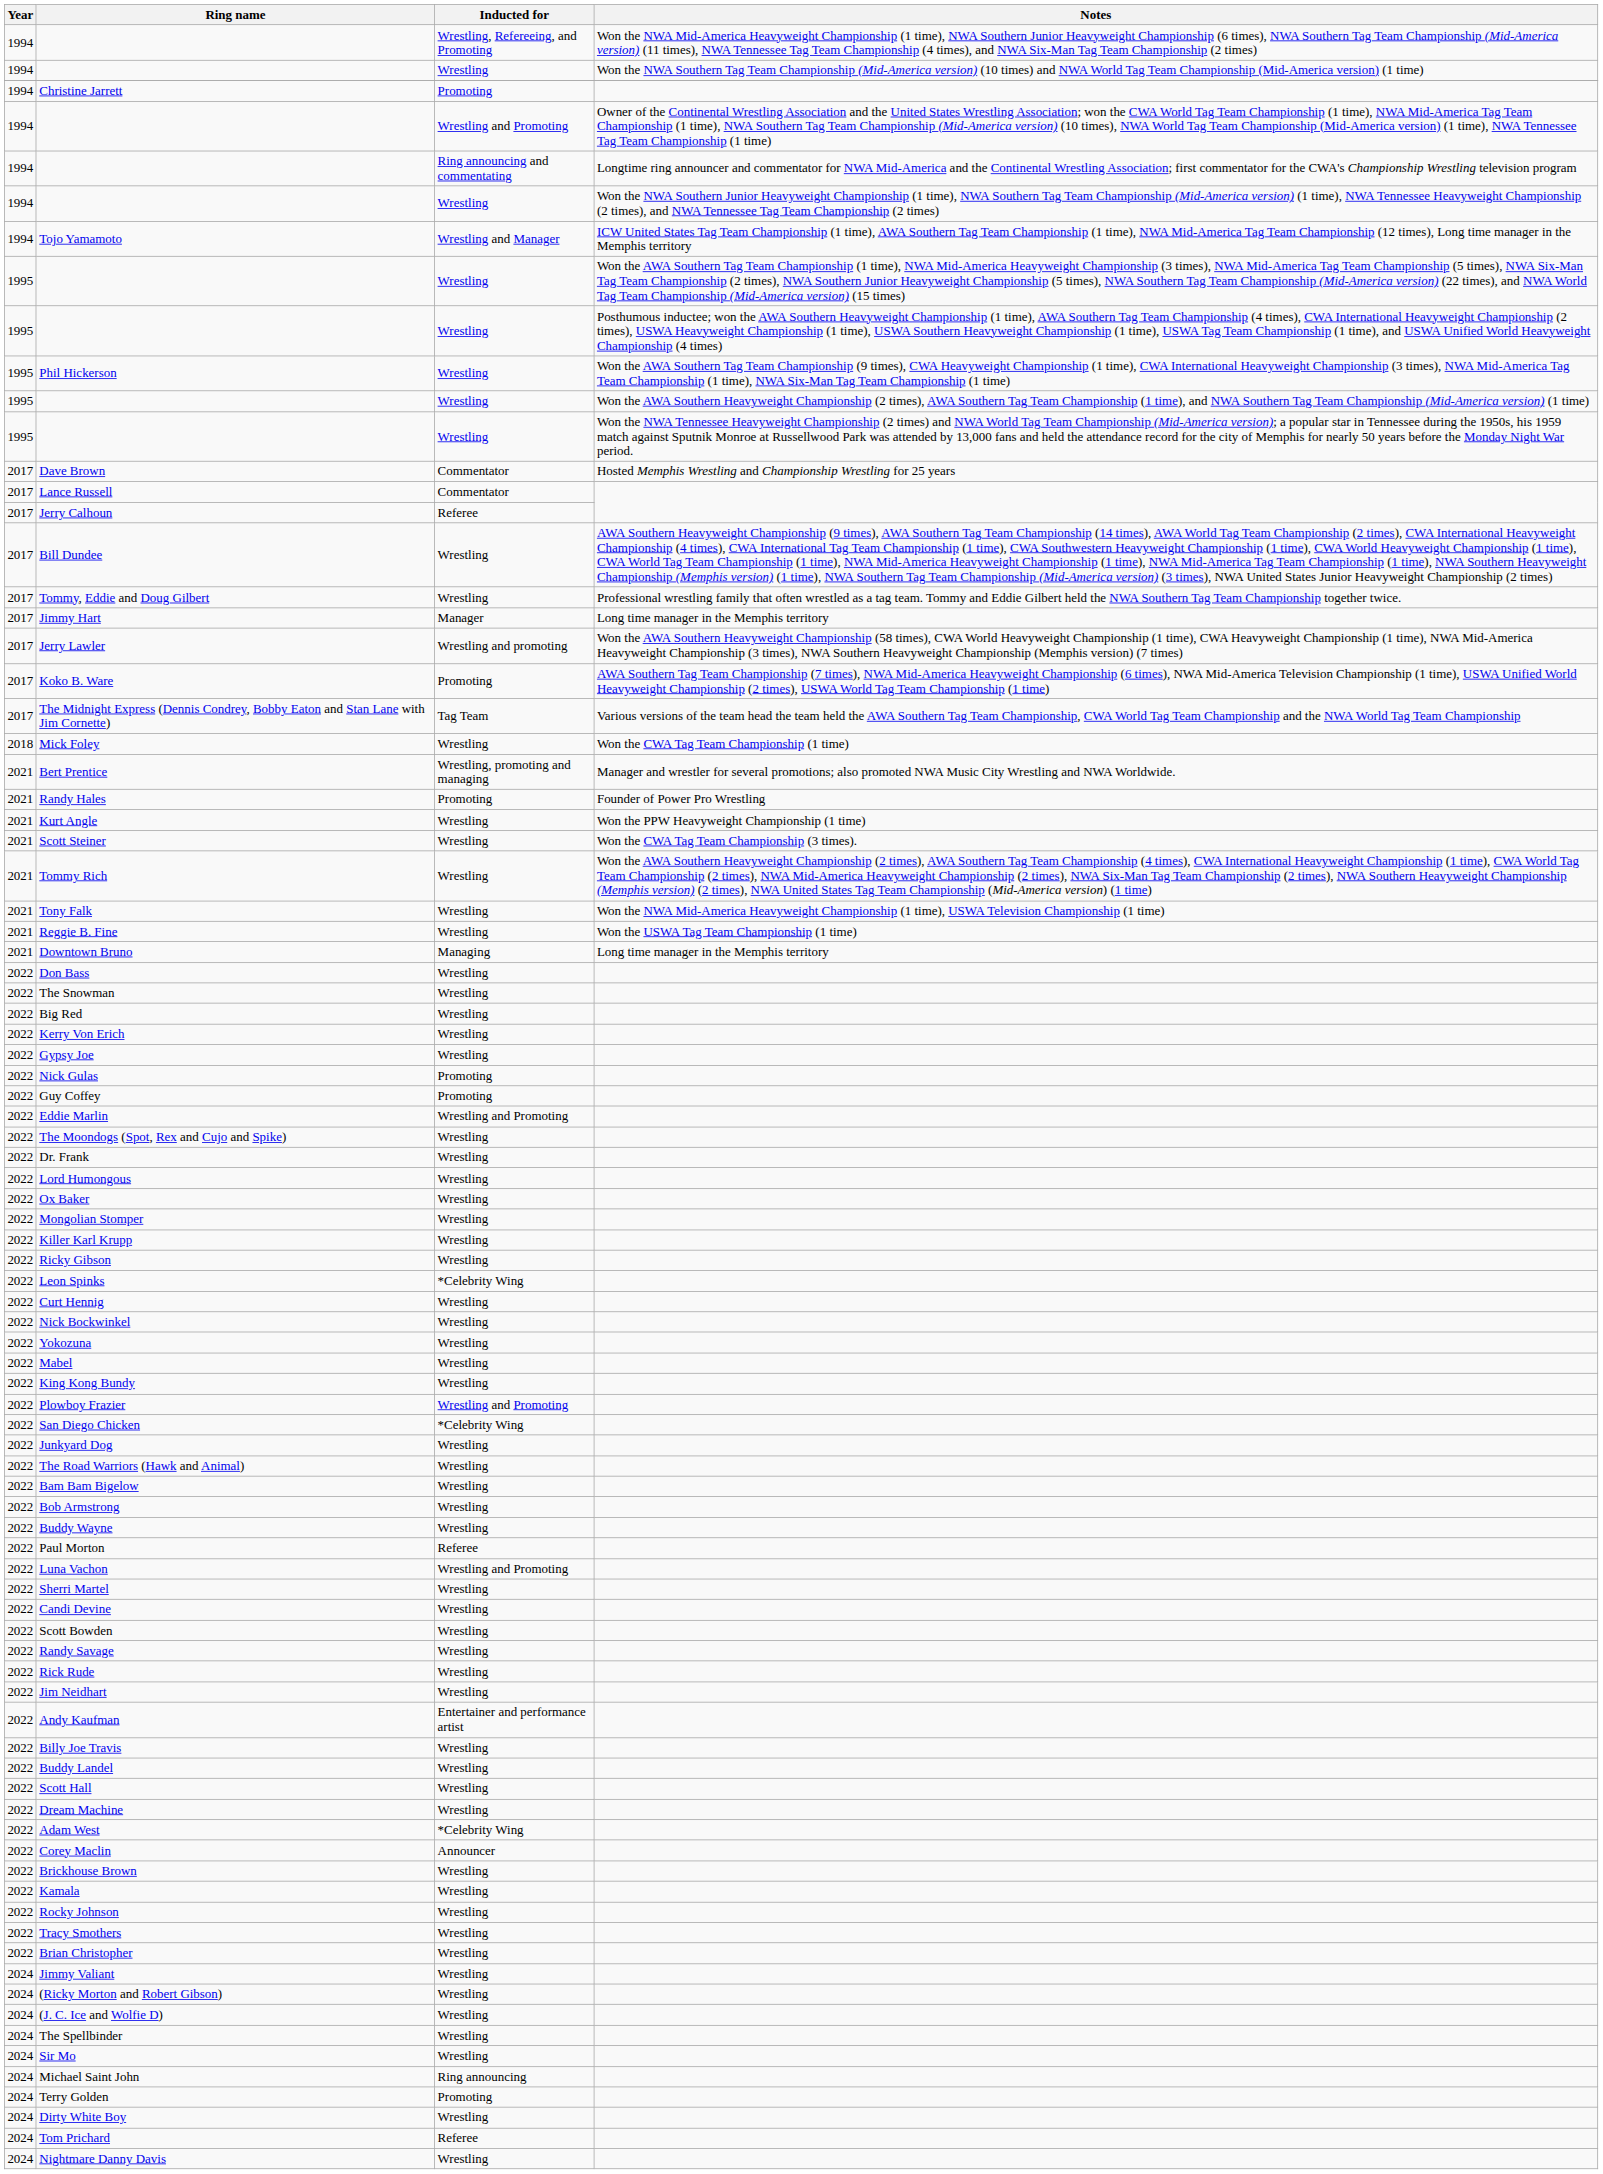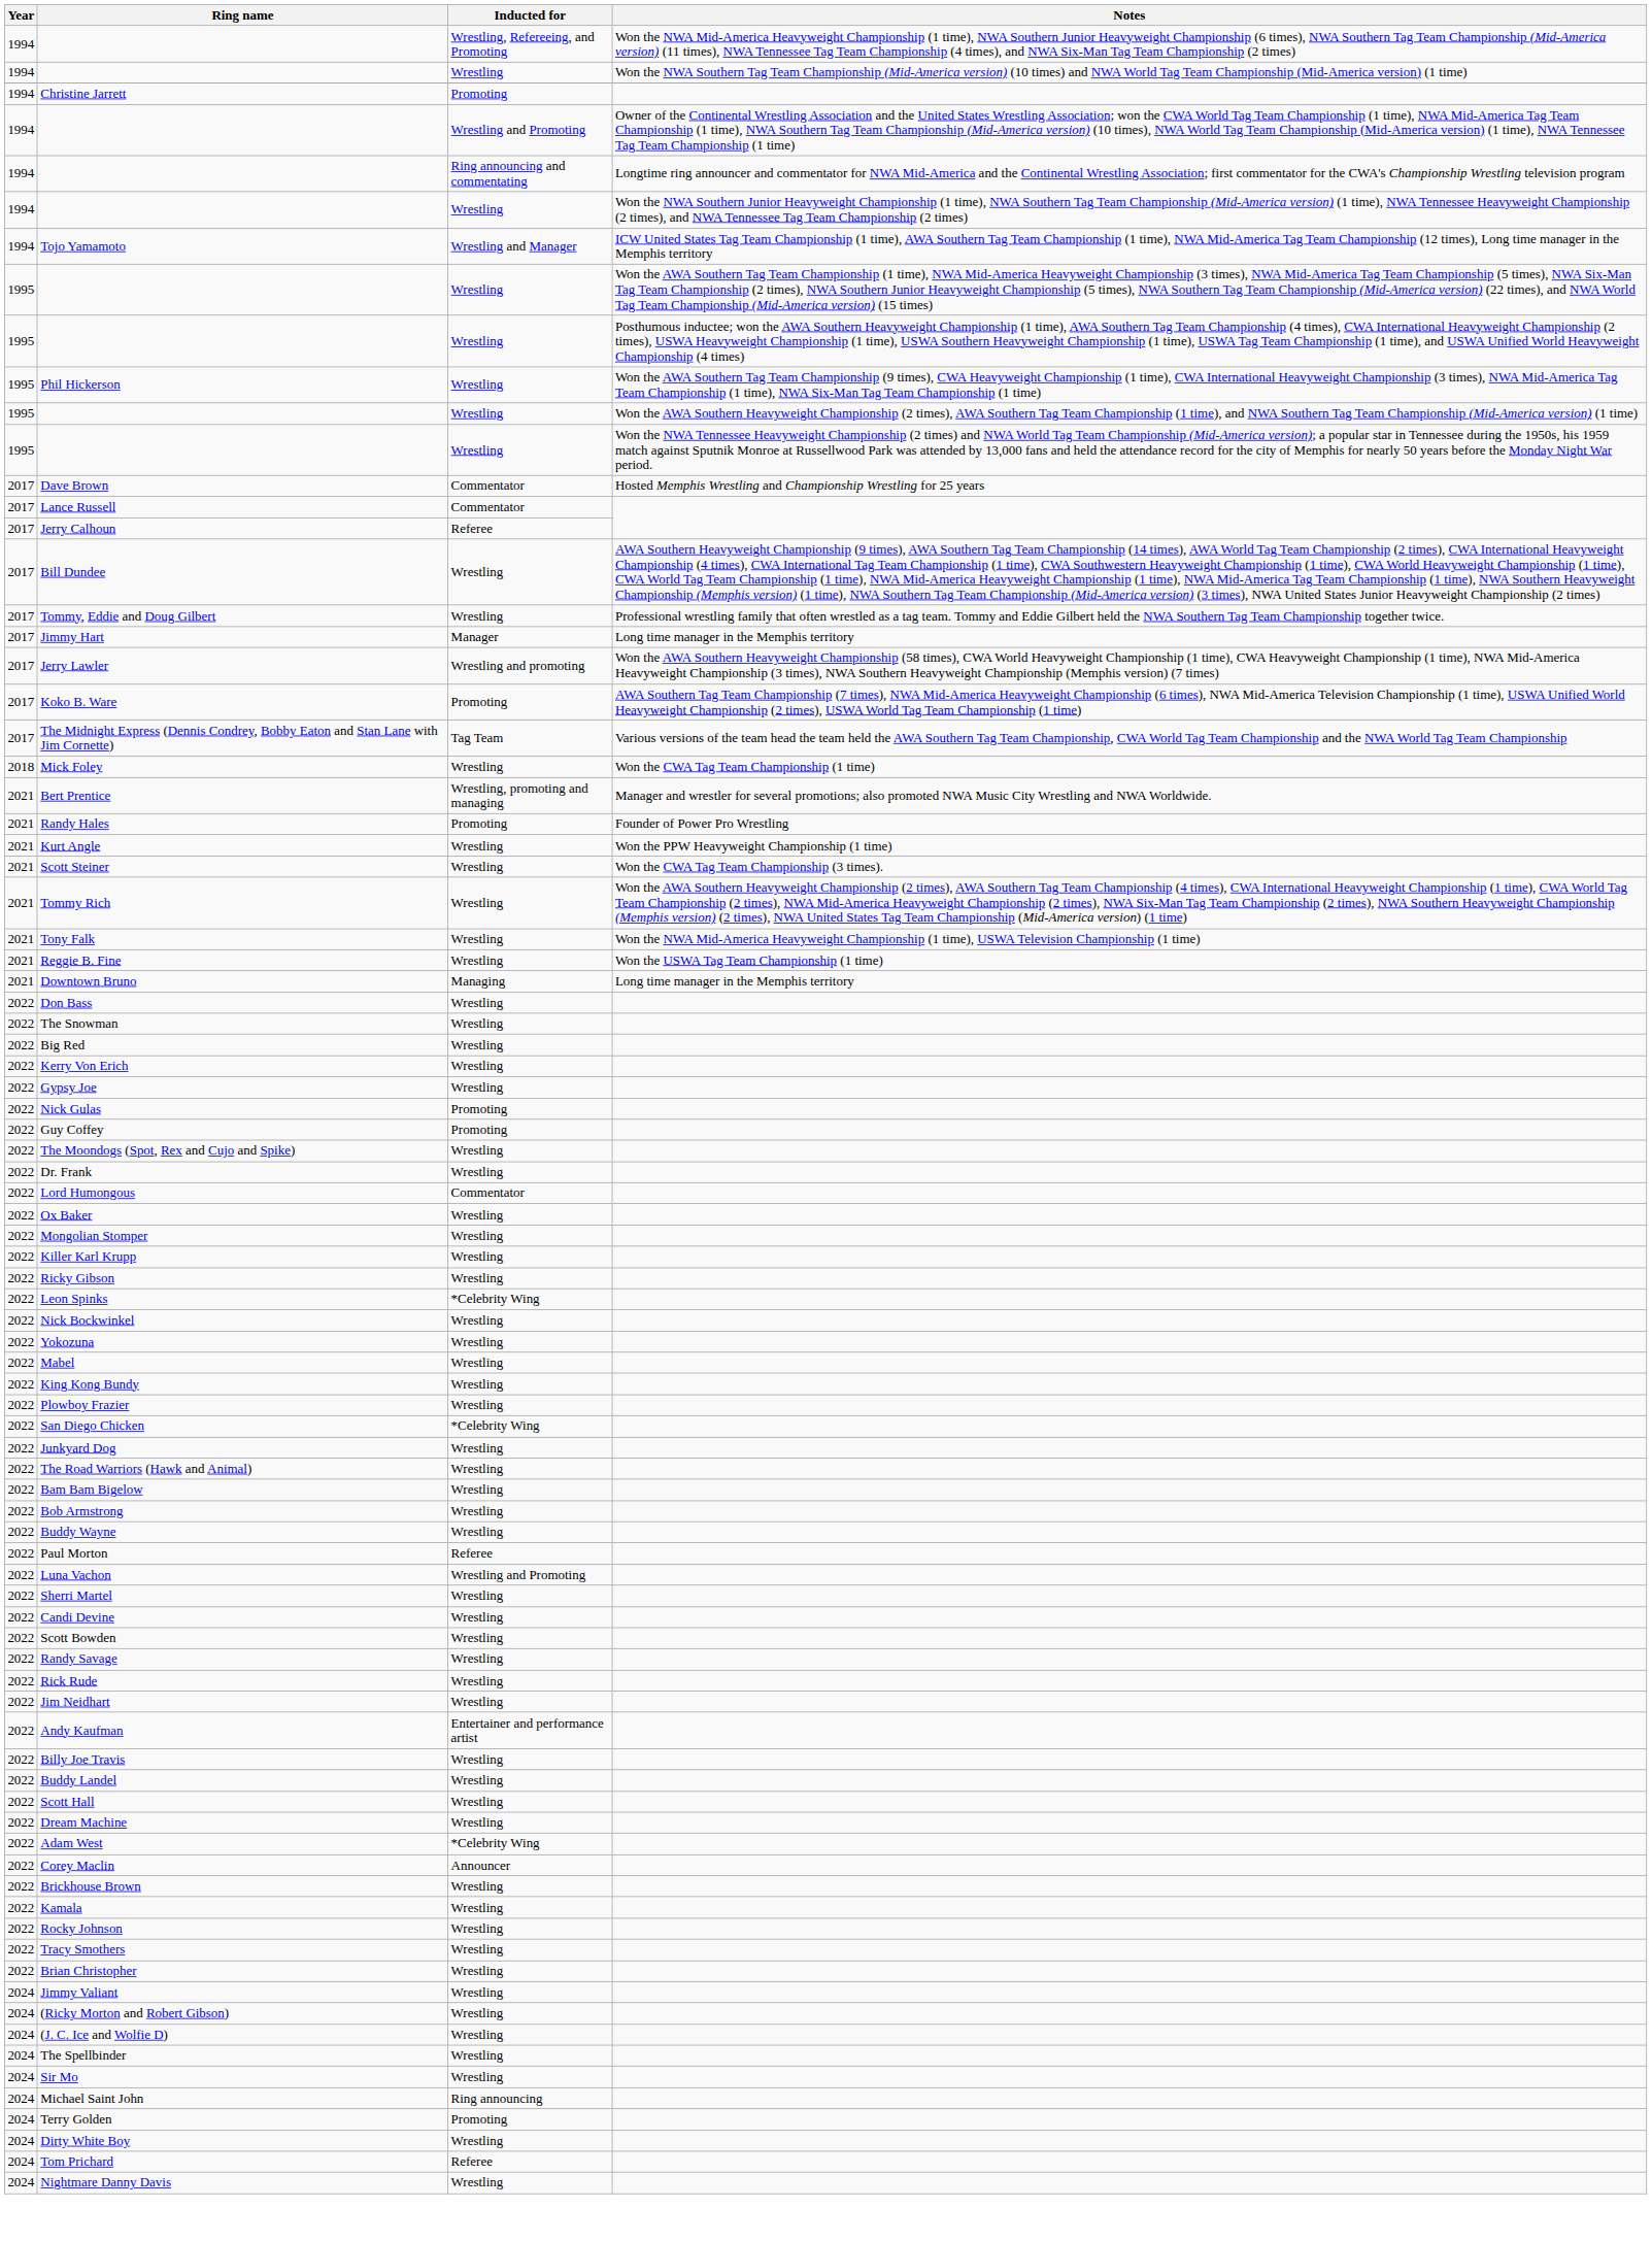- row: 2022 | Eddie Marlin | Wrestling and Promoting
Lord Humongous | Inducted for: Wrestling -> Commentator
- row: 2022 | Curt Hennig | Wrestling
Plowboy Frazier | Inducted for: Wrestling and Promoting -> Wrestling
